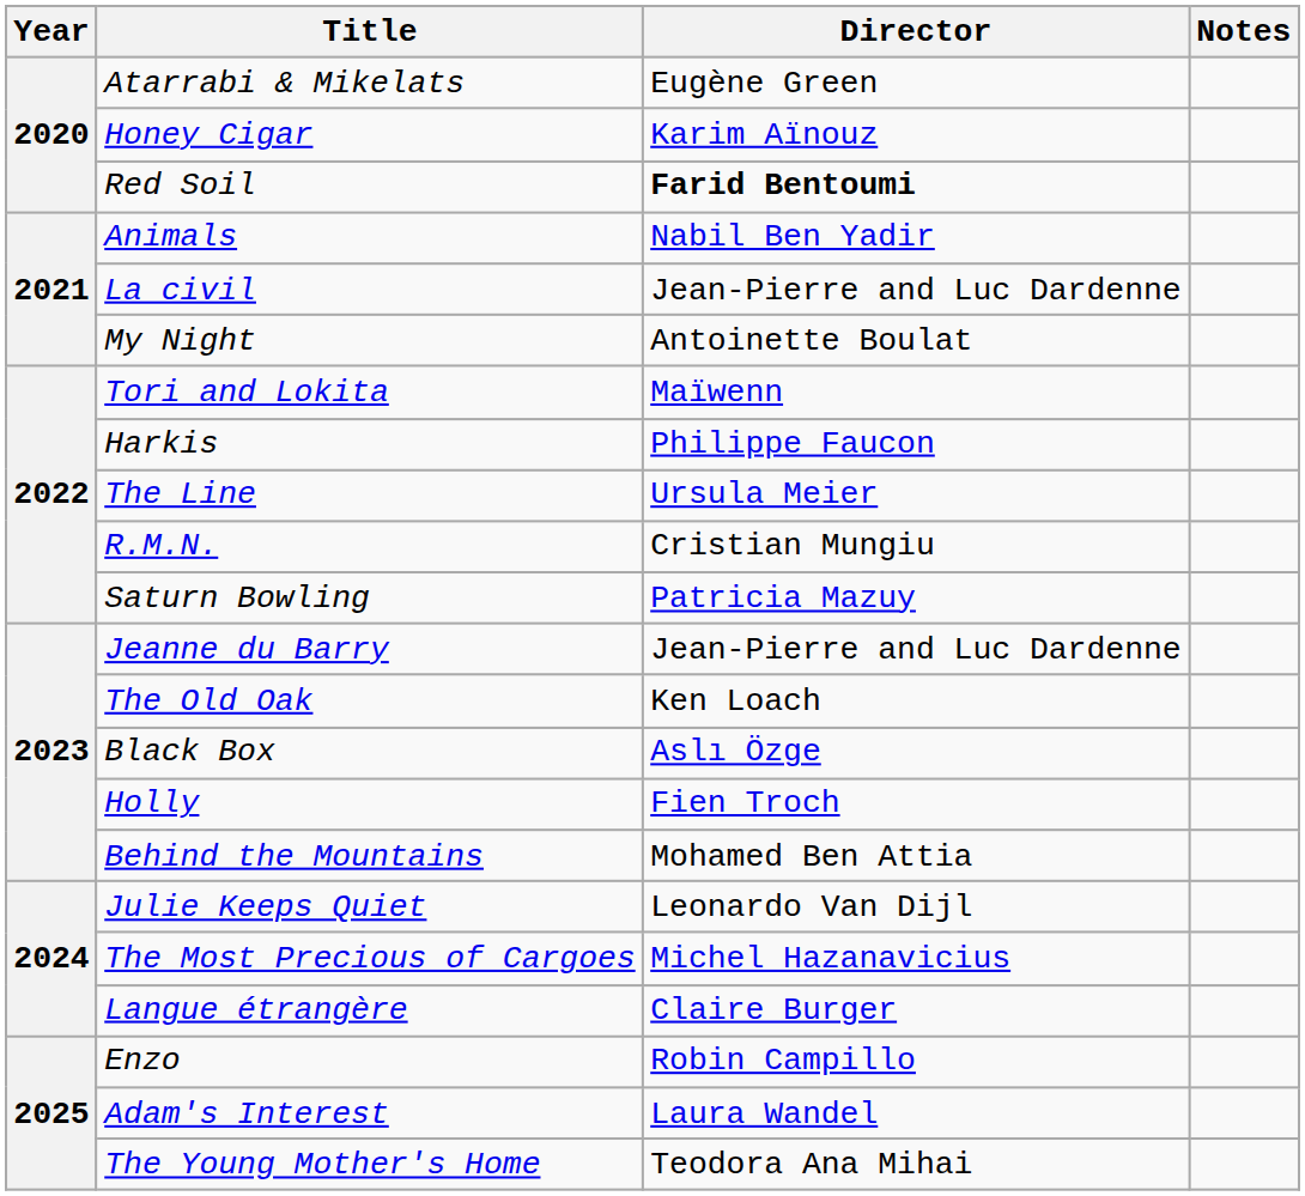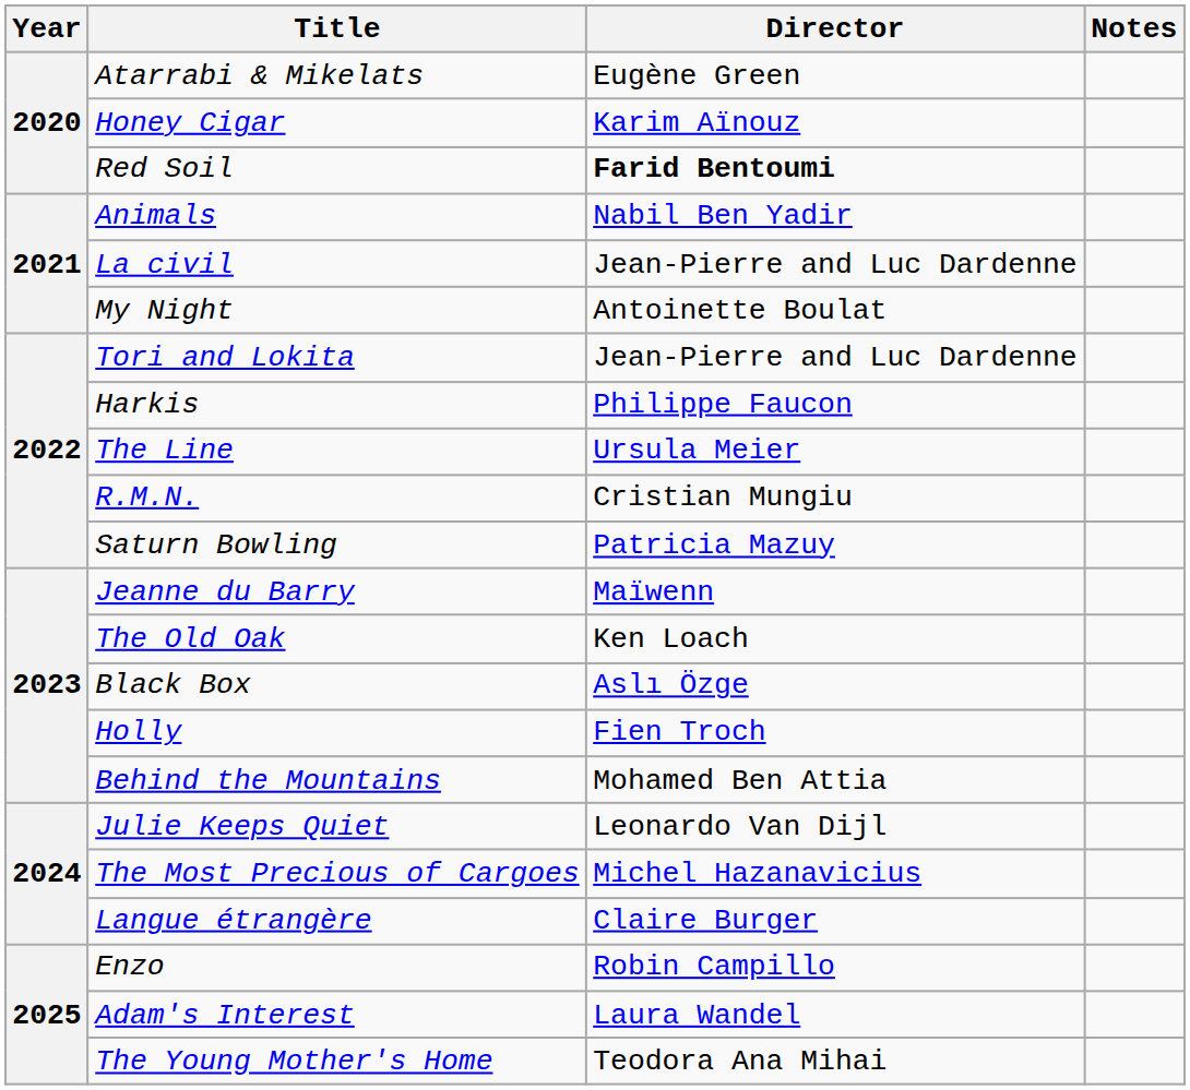Tori and Lokita | Director: Maïwenn -> Jean-Pierre and Luc Dardenne
Jeanne du Barry | Director: Jean-Pierre and Luc Dardenne -> Maïwenn
